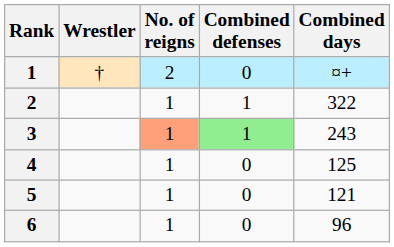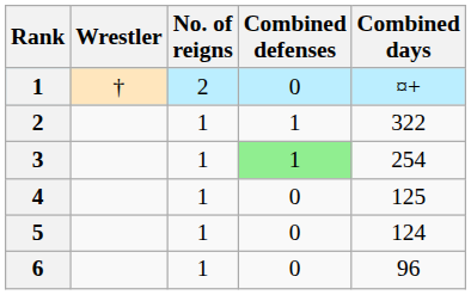3 | No. of reigns: lightsalmon background -> no background
3 | Combined days: 243 -> 254
5 | Combined days: 121 -> 124
